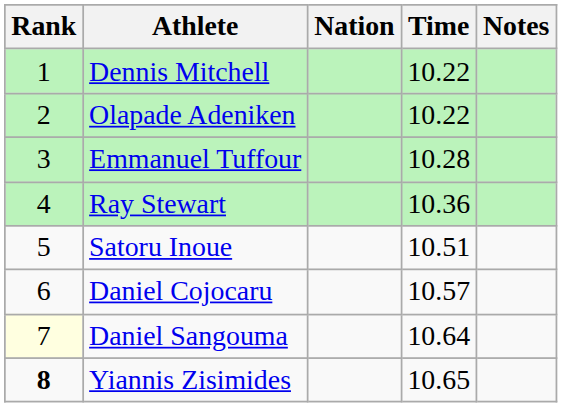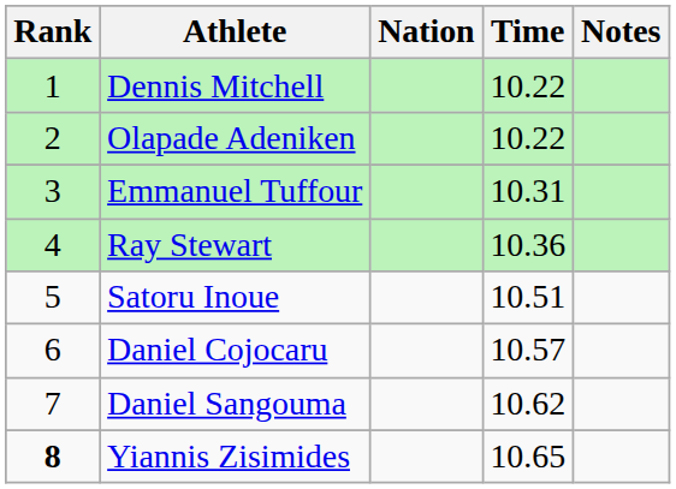Emmanuel Tuffour | Time: 10.28 -> 10.31
Daniel Sangouma | Rank: lightyellow background -> no background
Daniel Sangouma | Time: 10.64 -> 10.62
